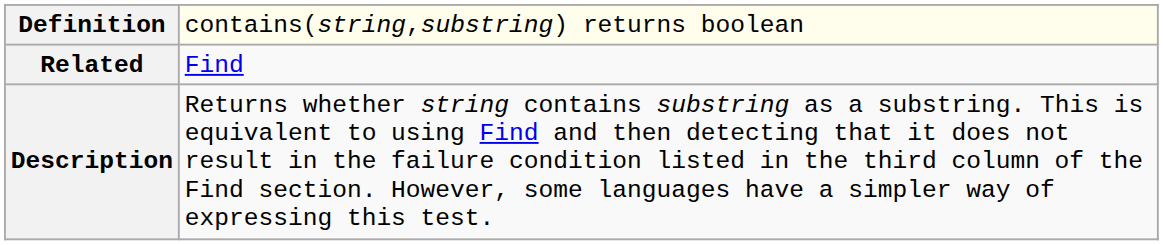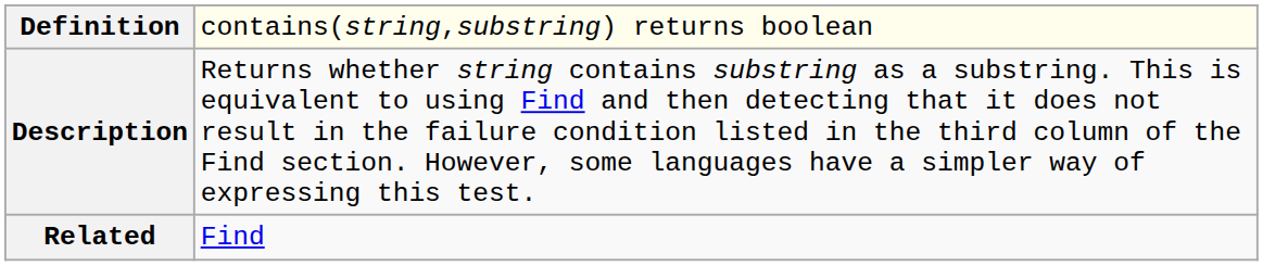rows swapped: Description <-> Related
